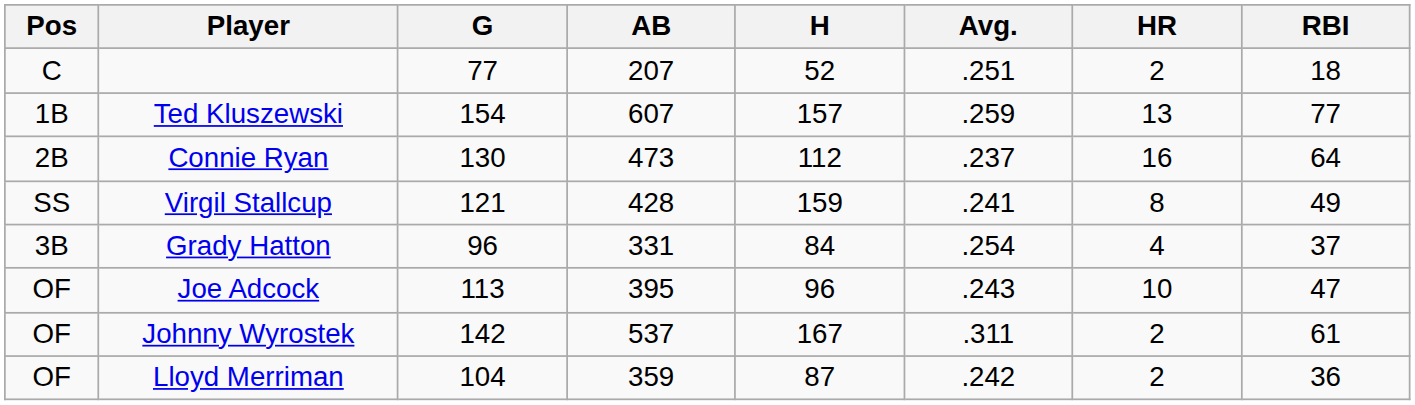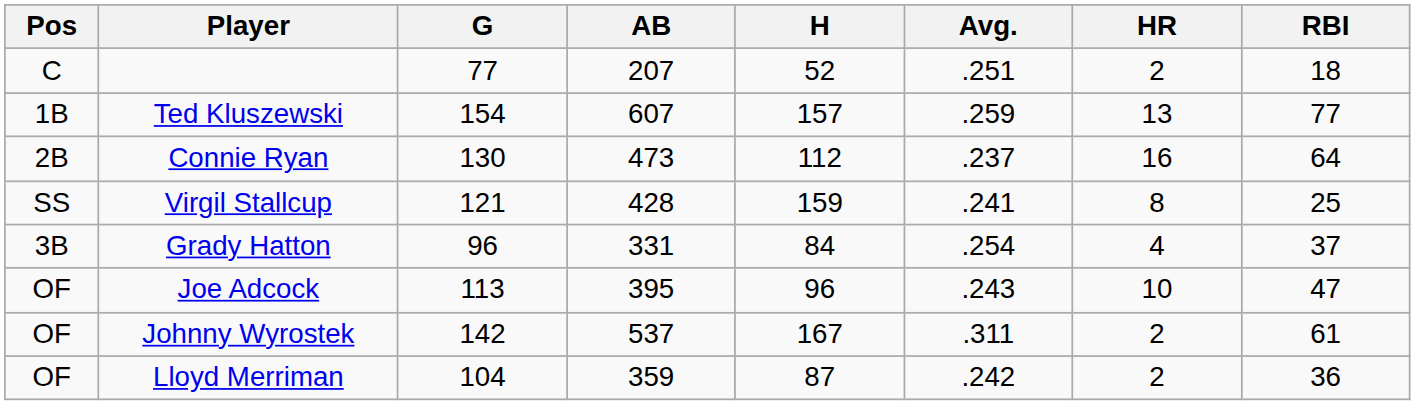Virgil Stallcup | RBI: 49 -> 25
